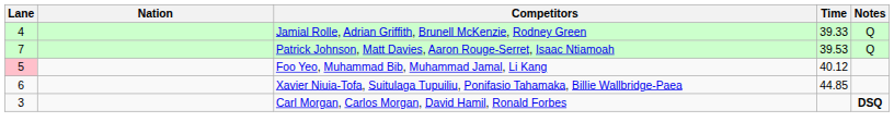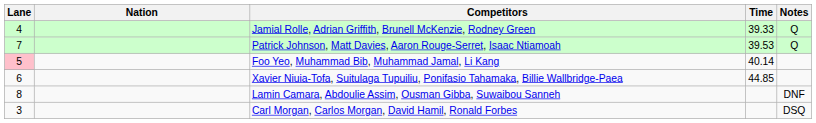Foo Yeo, Muhammad Bib, Muhammad Jamal, Li Kang | Time: 40.12 -> 40.14
+ row: 8 | Lamin Camara, Abdoulie Assim, Ousman Gibba, Suwaibou Sanneh | DNF
Carl Morgan, Carlos Morgan, David Hamil, Ronald Forbes | Notes: bold -> normal
